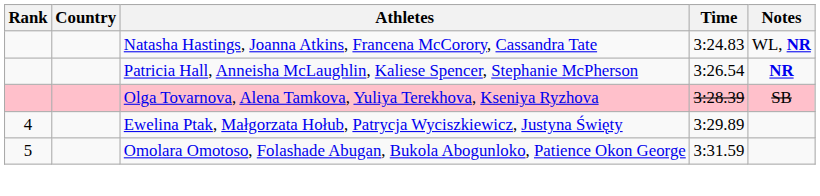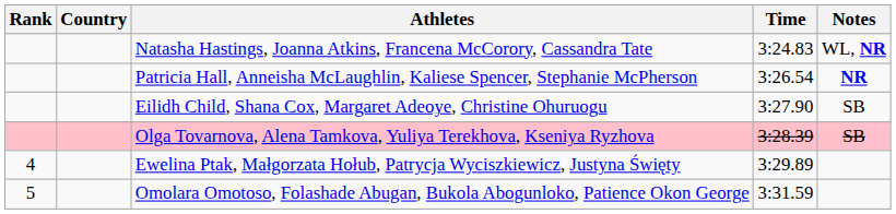+ row: Eilidh Child, Shana Cox, Margaret Adeoye, Christine Ohuruogu | 3:27.90 | SB
